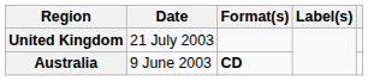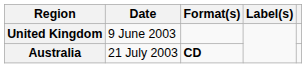United Kingdom | Date: 21 July 2003 -> 9 June 2003
Australia | Date: 9 June 2003 -> 21 July 2003
